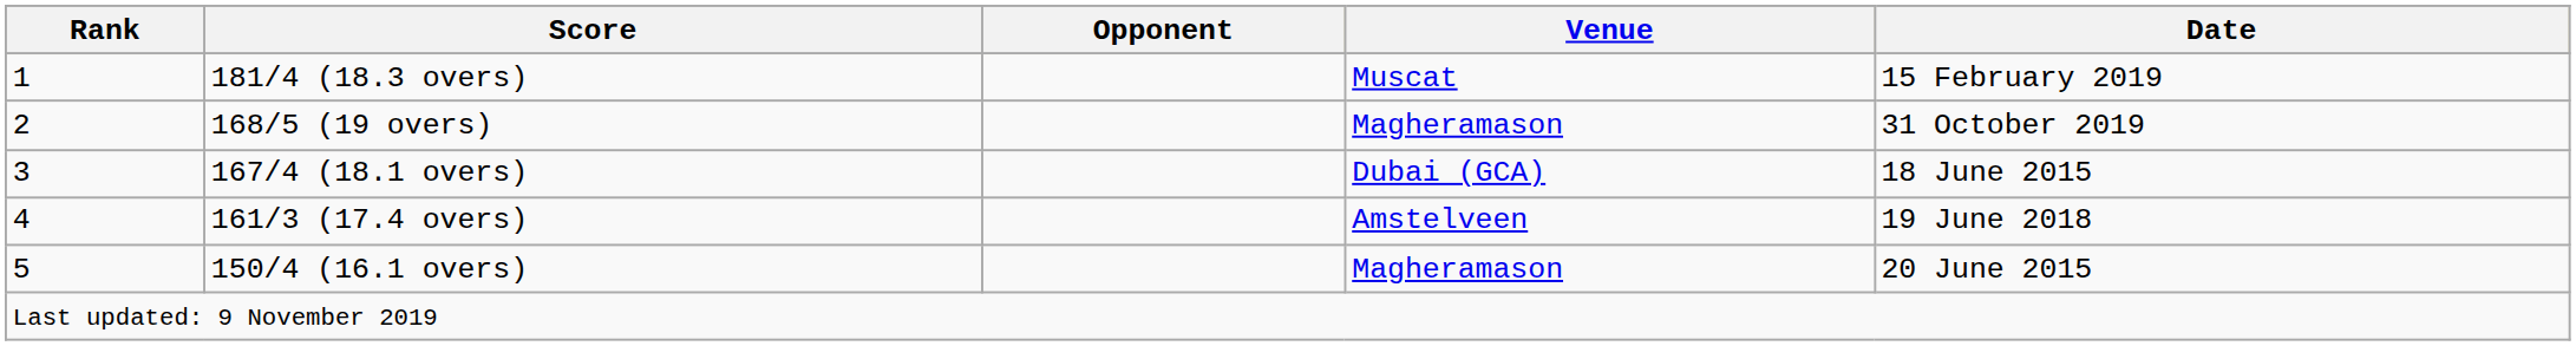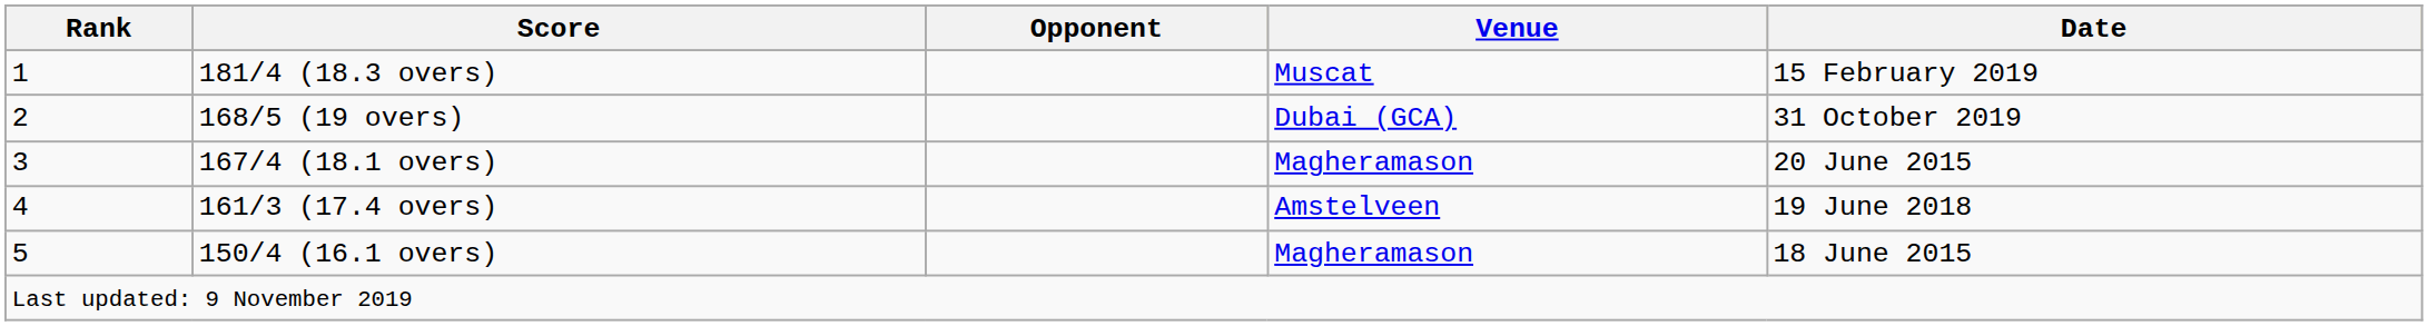168/5 (19 overs) | Venue: Magheramason -> Dubai (GCA)
167/4 (18.1 overs) | Venue: Dubai (GCA) -> Magheramason
167/4 (18.1 overs) | Date: 18 June 2015 -> 20 June 2015
150/4 (16.1 overs) | Date: 20 June 2015 -> 18 June 2015
